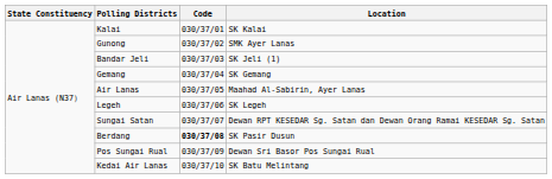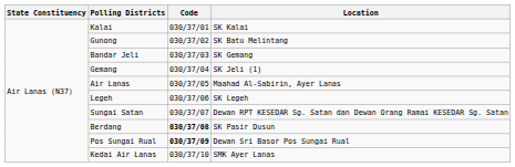Gunong | Location: SMK Ayer Lanas -> SK Batu Melintang
Bandar Jeli | Location: SK Jeli (1) -> SK Gemang
Gemang | Location: SK Gemang -> SK Jeli (1)
Pos Sungai Rual | Code: normal -> bold
Kedai Air Lanas | Location: SK Batu Melintang -> SMK Ayer Lanas
